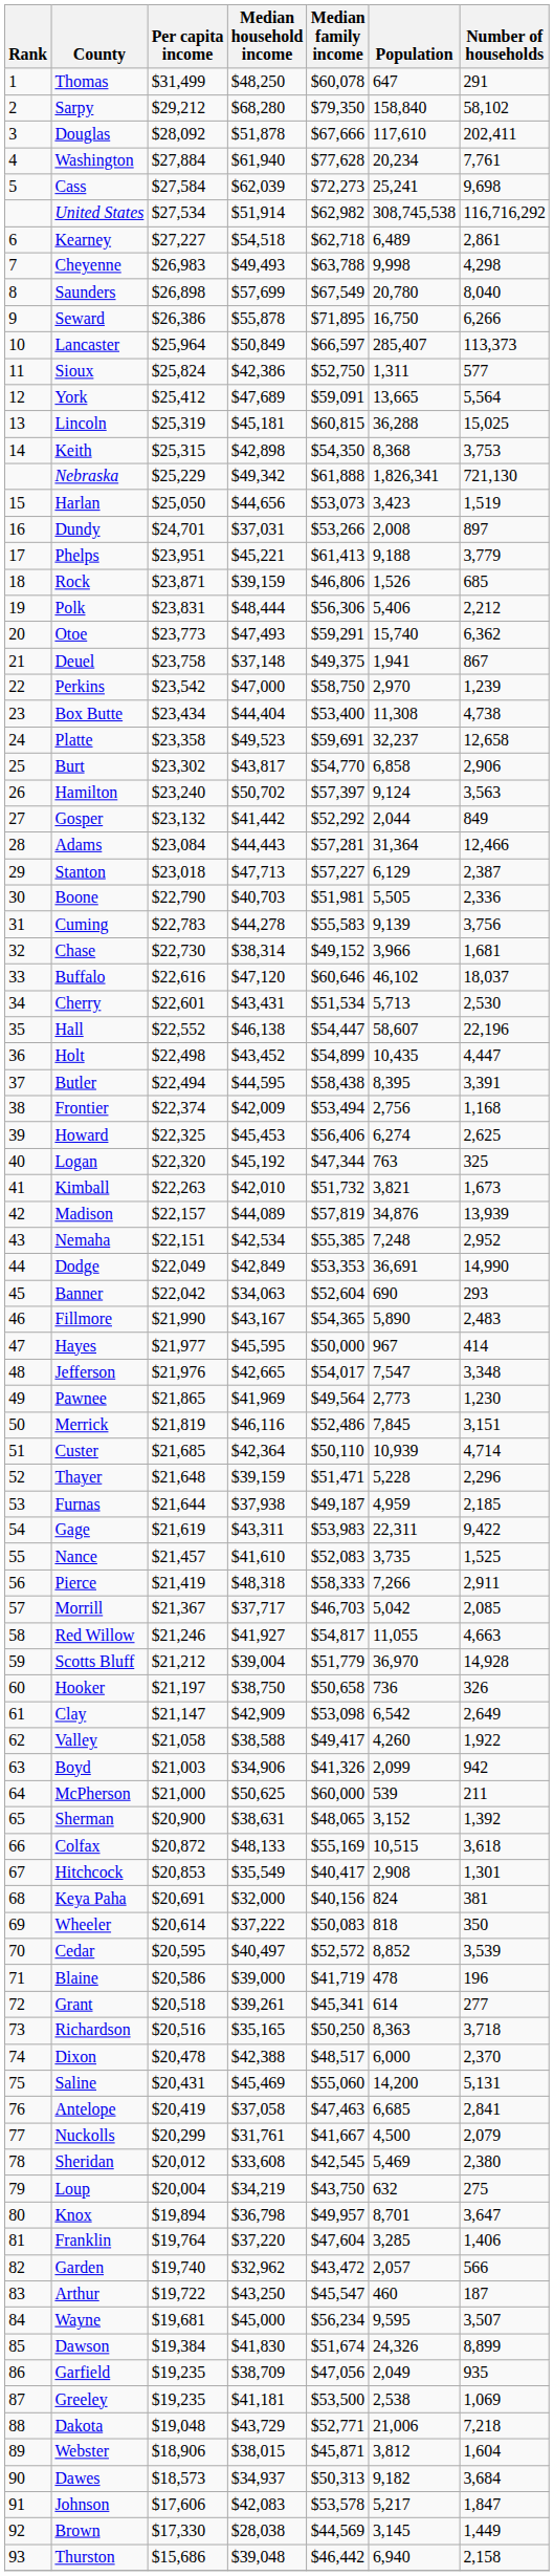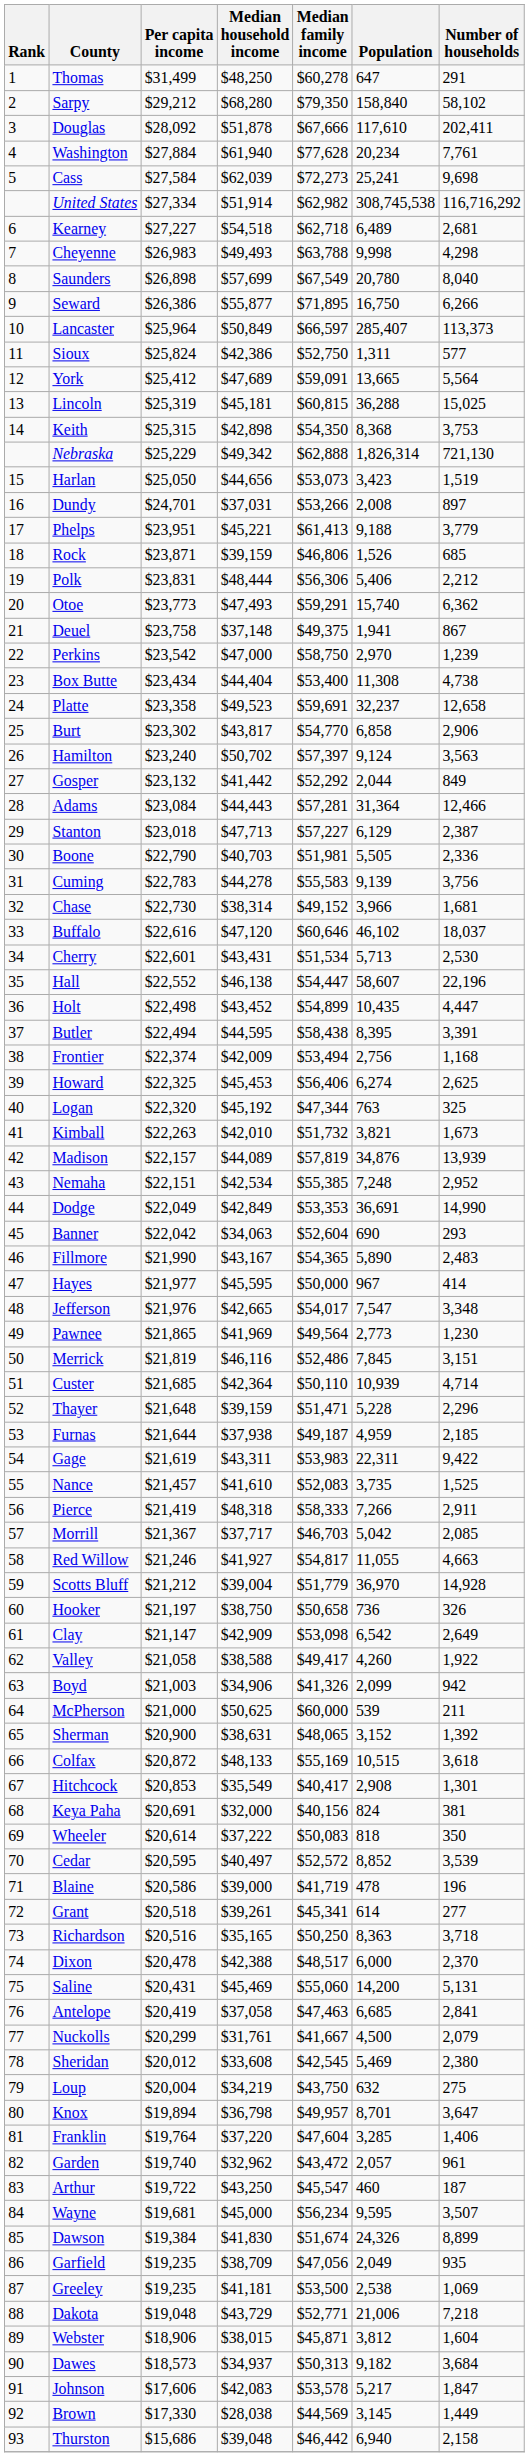Thomas | Median family income: $60,078 -> $60,278
United States | Per capita income: $27,534 -> $27,334
Kearney | Number of households: 2,861 -> 2,681
Seward | Median household income: $55,878 -> $55,877
Nebraska | Median family income: $61,888 -> $62,888
Nebraska | Population: 1,826,341 -> 1,826,314
Garden | Number of households: 566 -> 961
